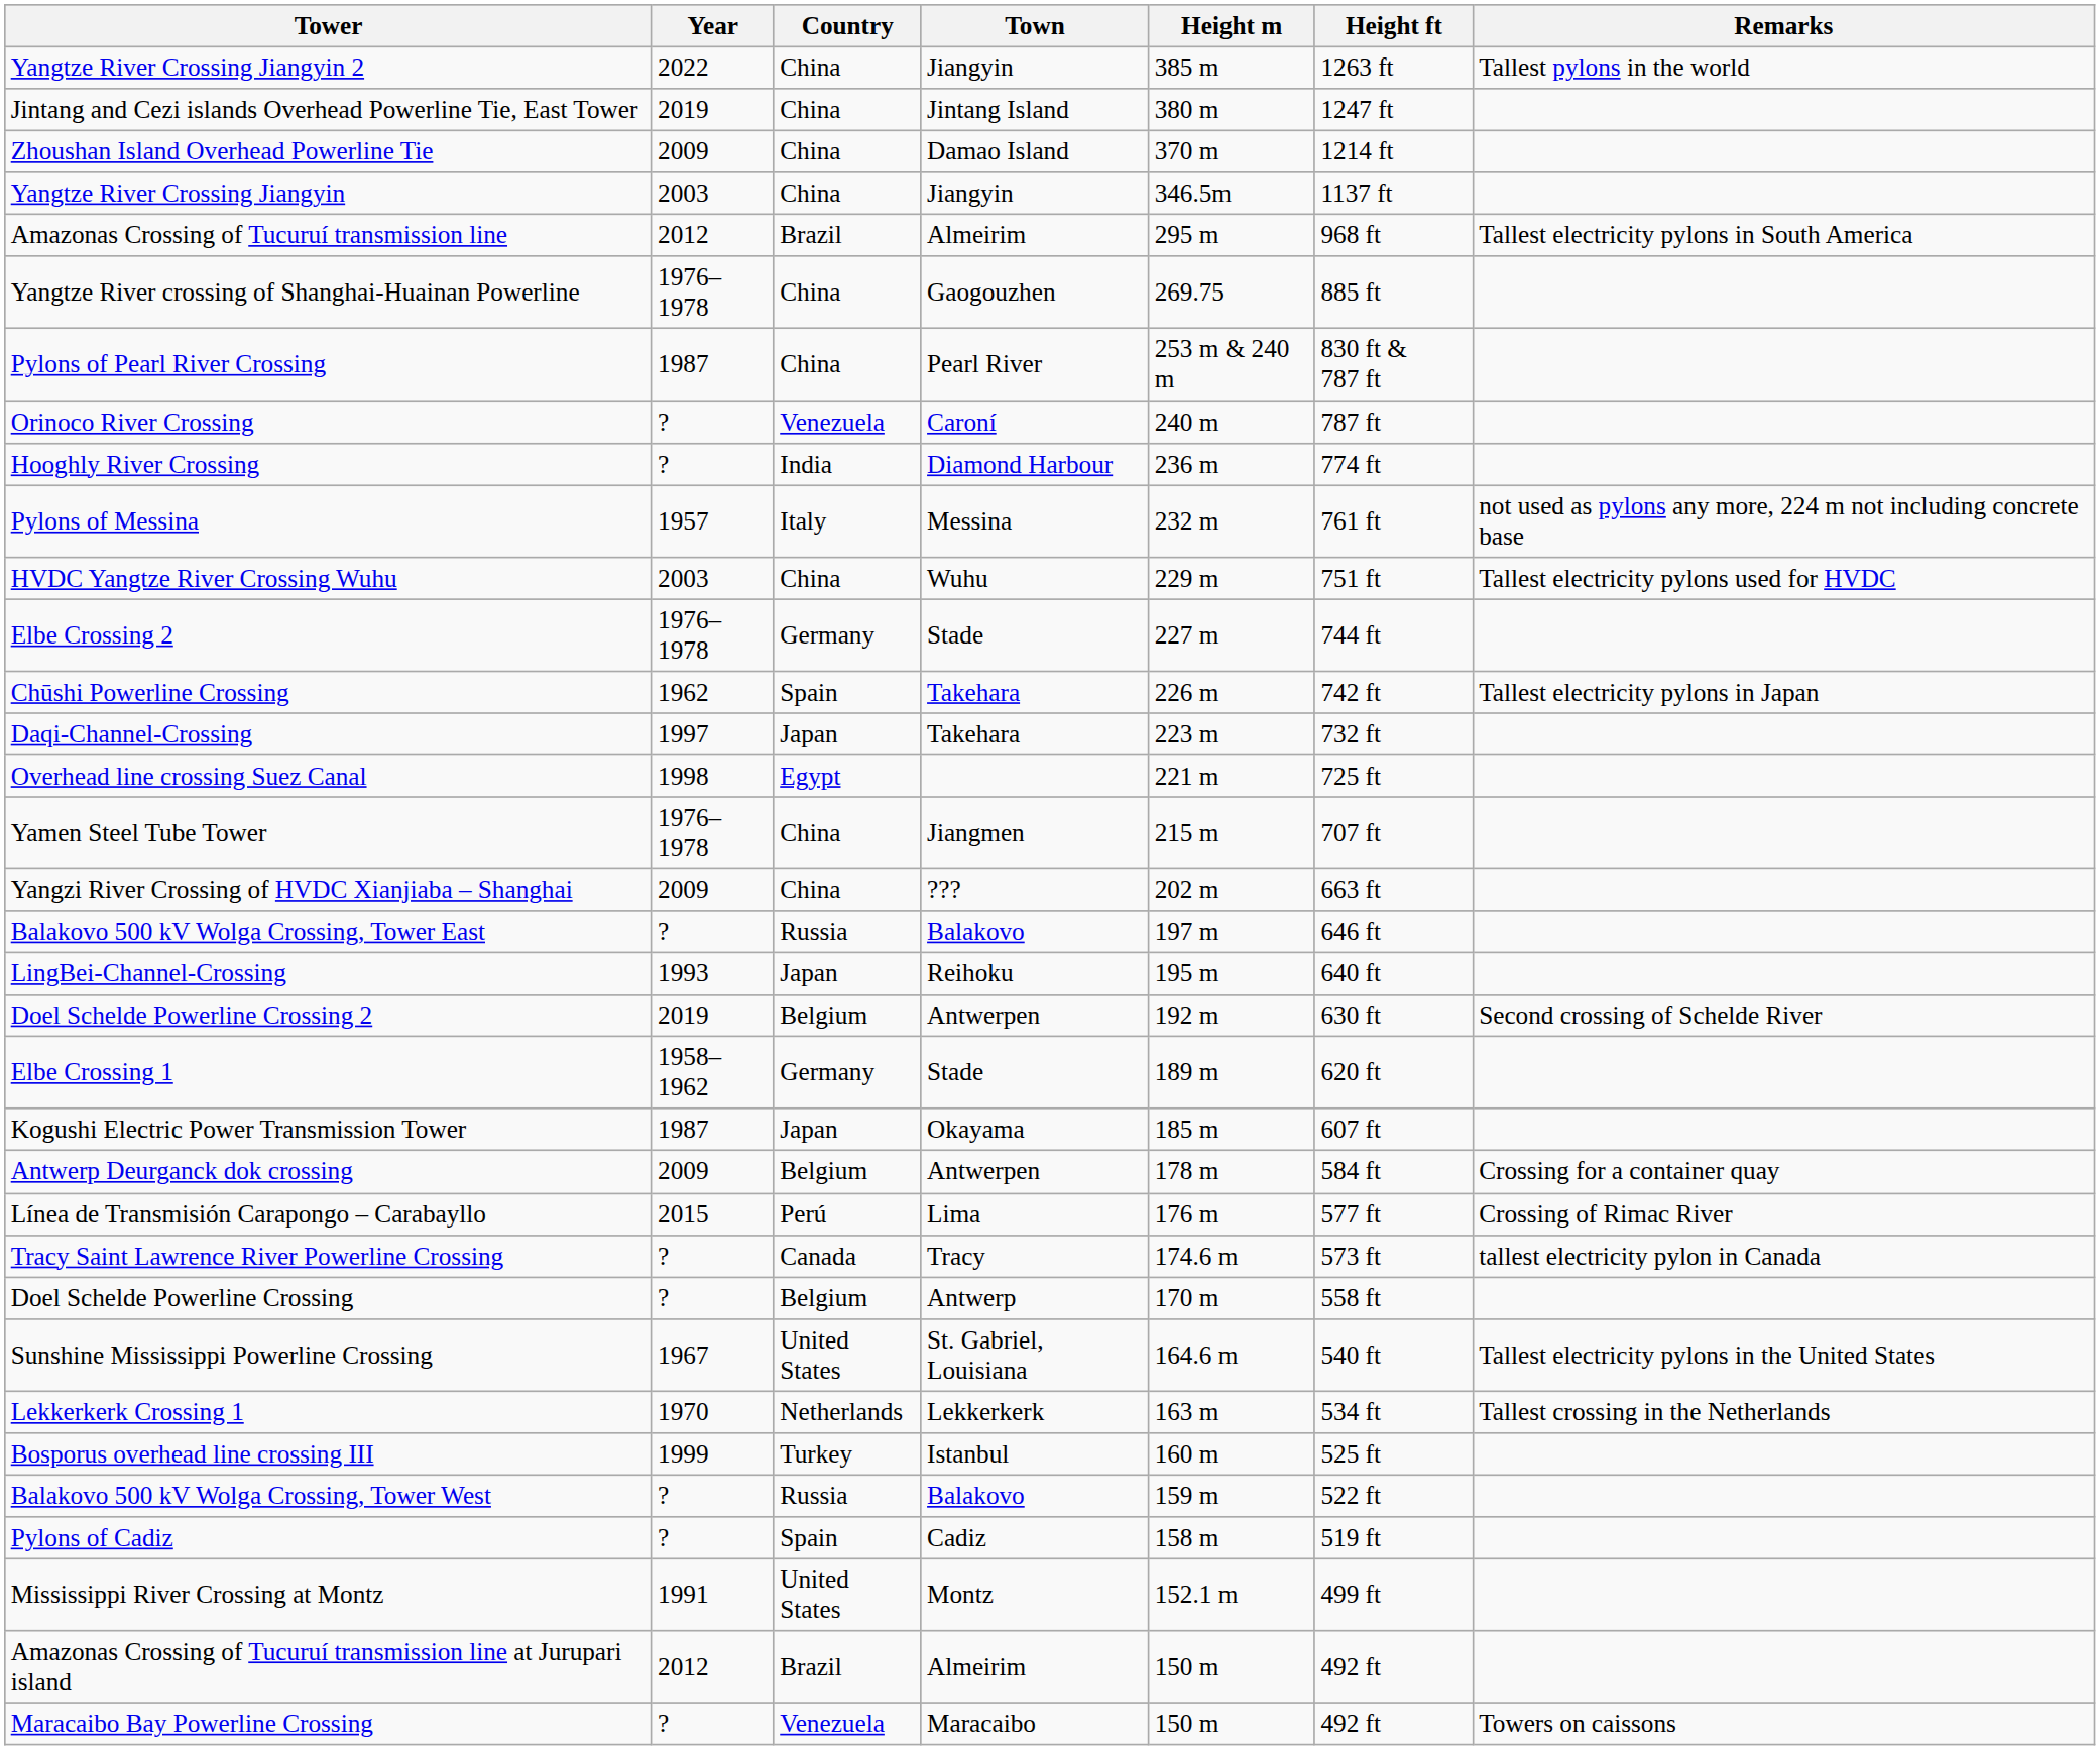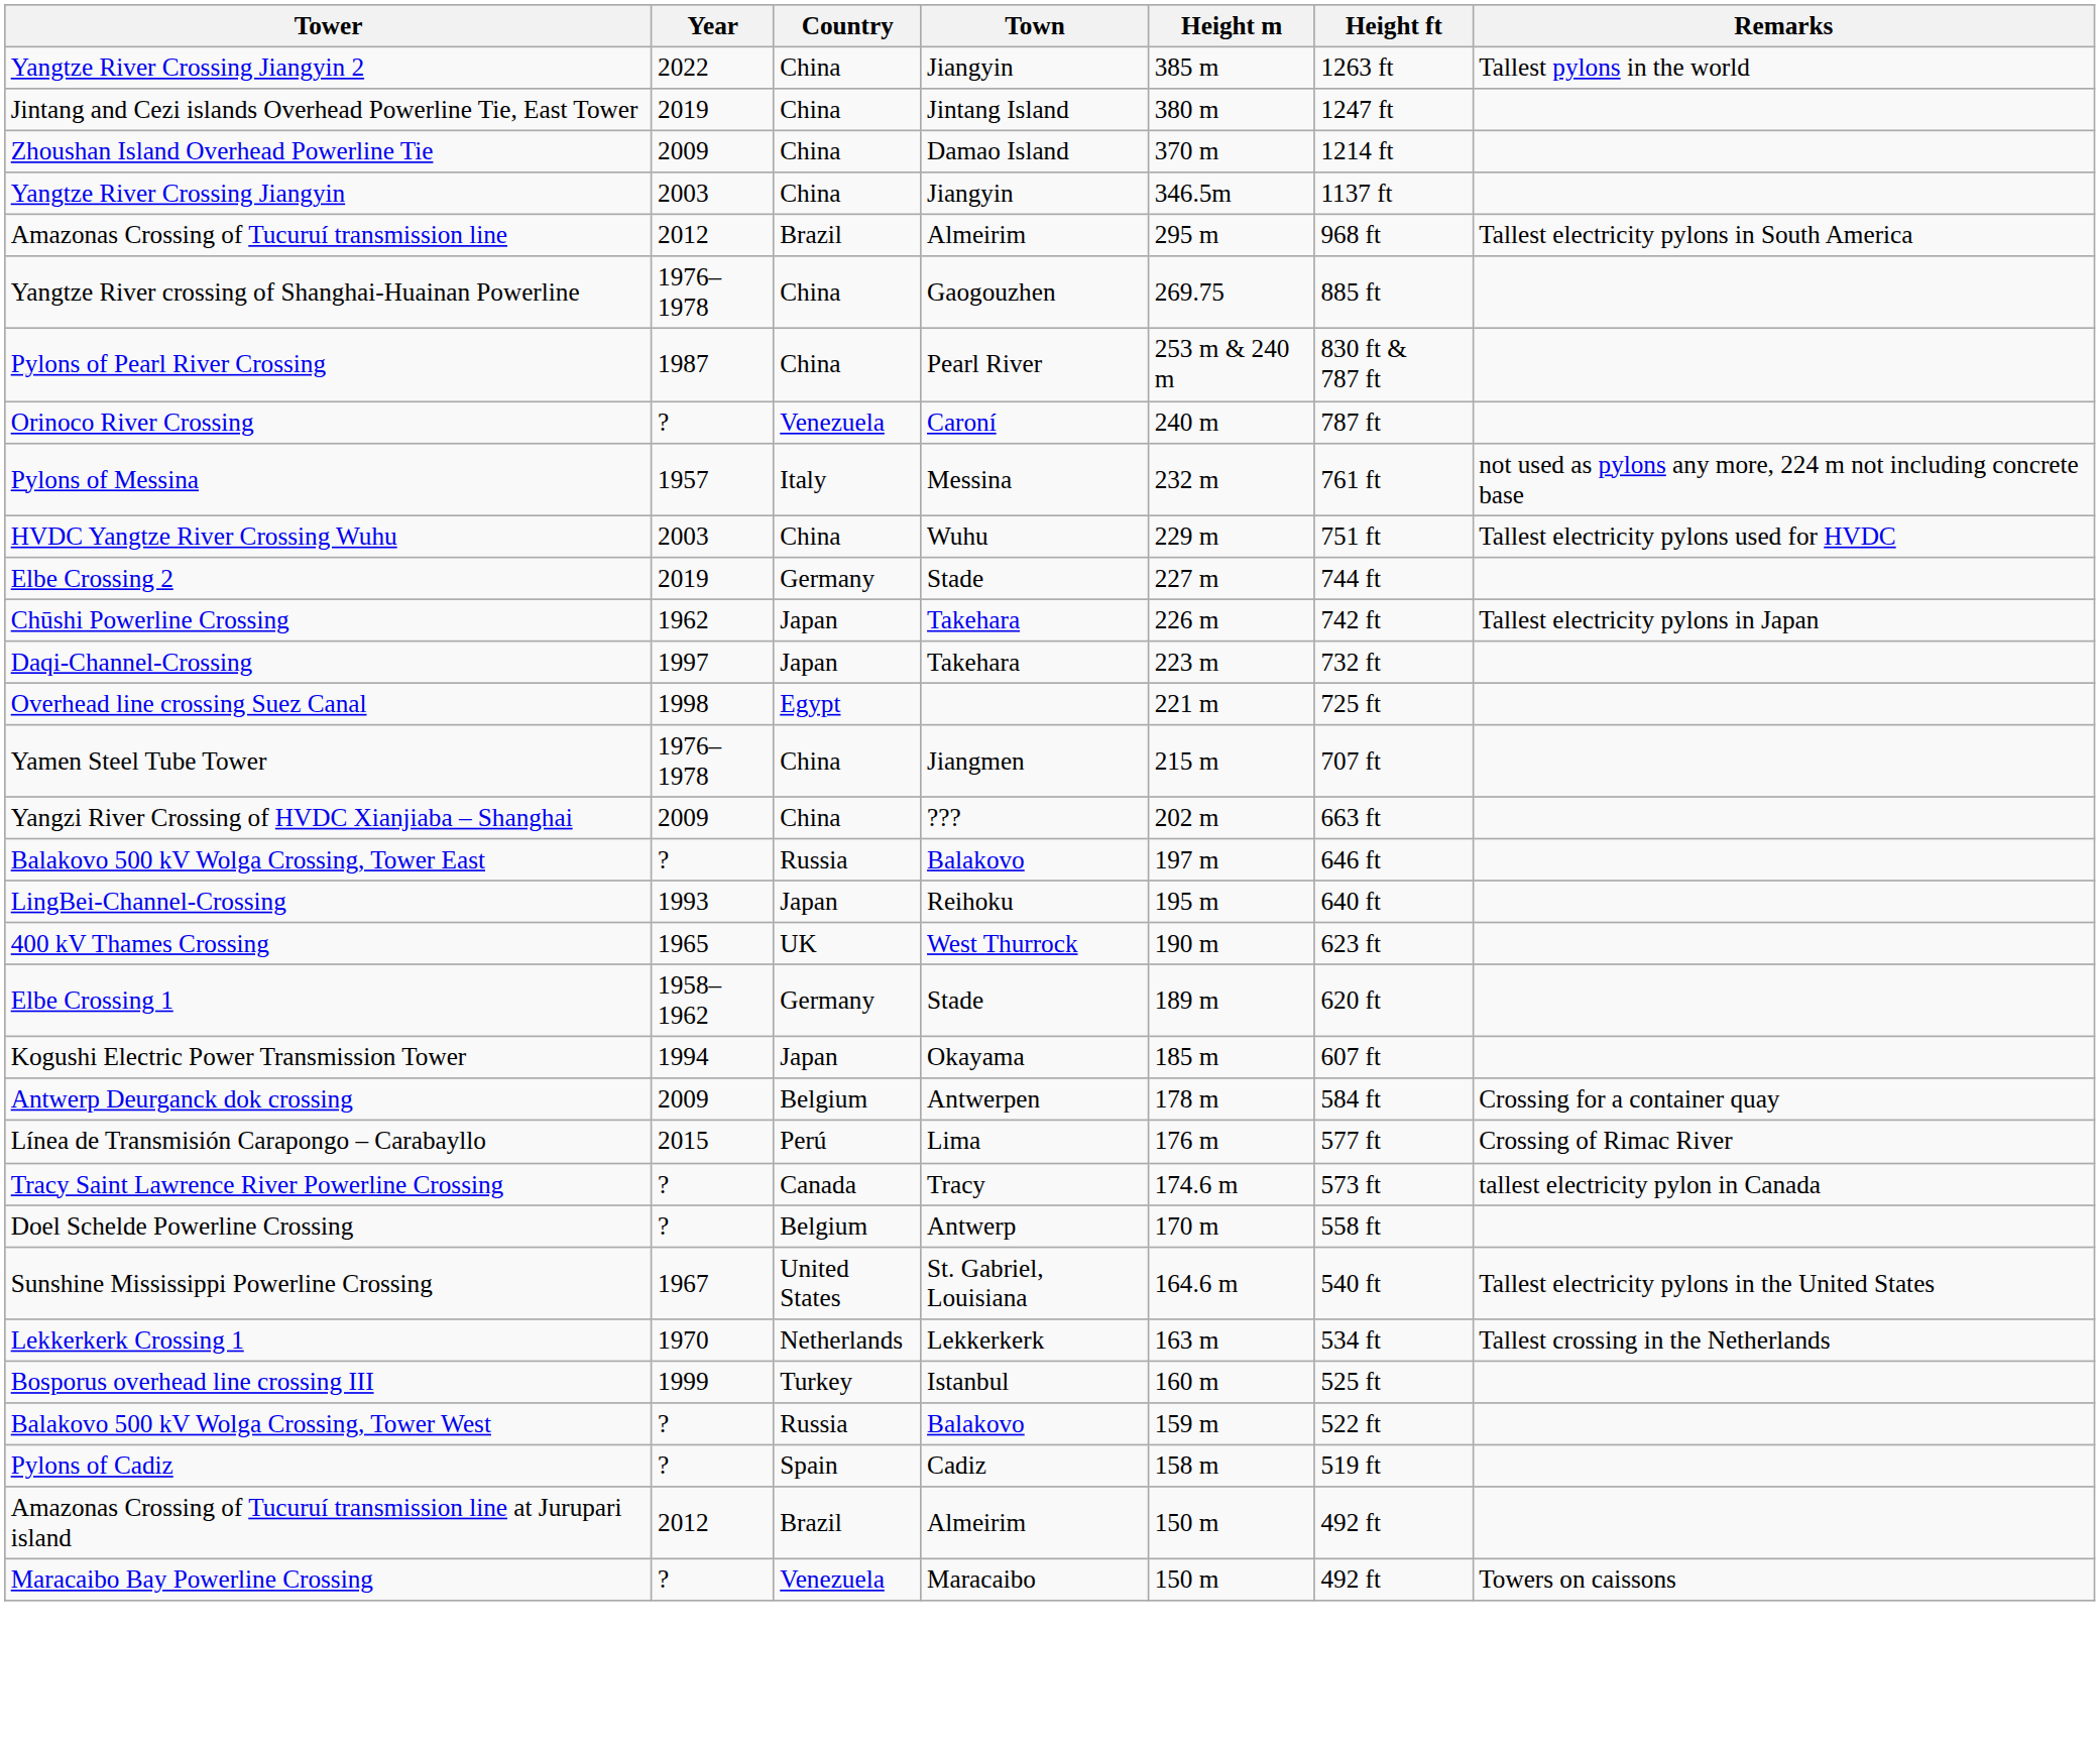- row: Hooghly River Crossing | ? | India | Diamond Harbour | 236 m | 774 ft
Elbe Crossing 2 | Year: 1976–1978 -> 2019
Chūshi Powerline Crossing | Country: Spain -> Japan
- row: Doel Schelde Powerline Crossing 2 | 2019 | Belgium | Antwerpen | 192 m | 630 ft | Second crossing of Schelde River
+ row: 400 kV Thames Crossing | 1965 | UK | West Thurrock | 190 m | 623 ft
Kogushi Electric Power Transmission Tower | Year: 1987 -> 1994
- row: Mississippi River Crossing at Montz | 1991 | United States | Montz | 152.1 m | 499 ft
